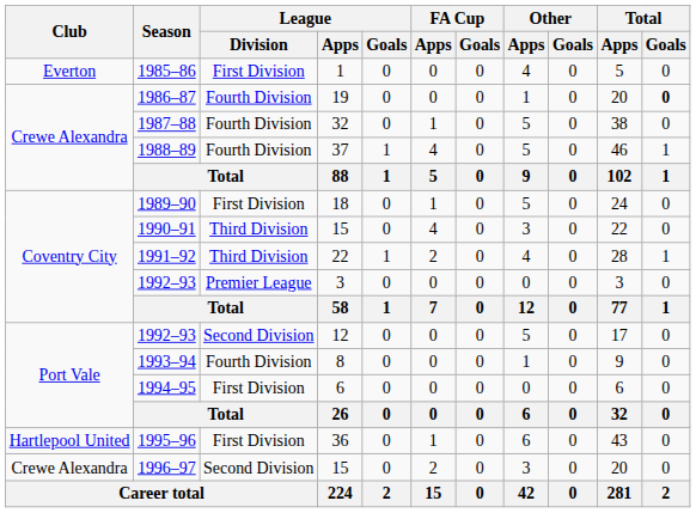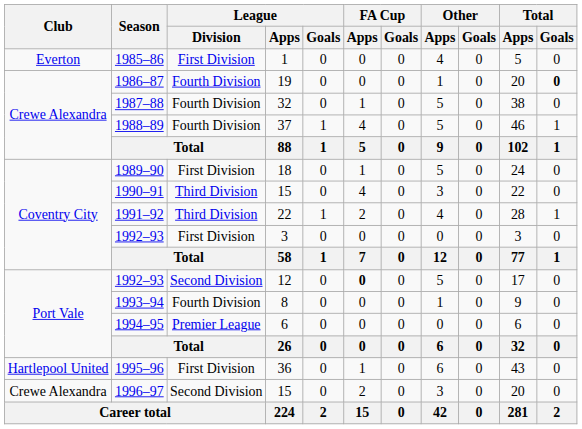1992–93 / 3 | League / Division: Premier League -> First Division
1992–93 / 12 | FA Cup / Apps: normal -> bold
1994–95 | League / Division: First Division -> Premier League
